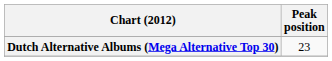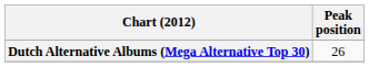Dutch Alternative Albums (Mega Alternative Top 30) | Peak position: 23 -> 26
